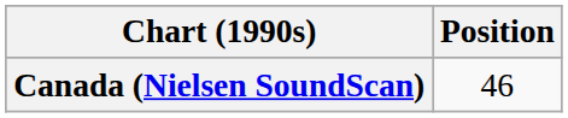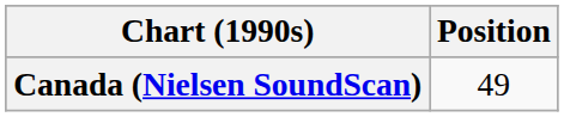Canada (Nielsen SoundScan) | Position: 46 -> 49
